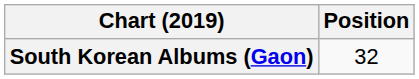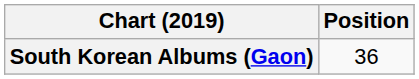South Korean Albums (Gaon) | Position: 32 -> 36
